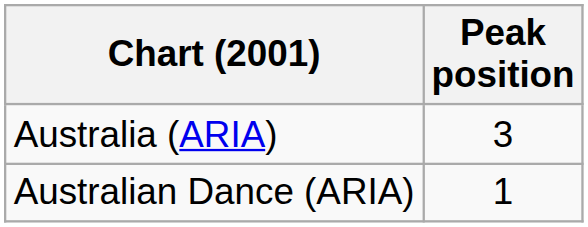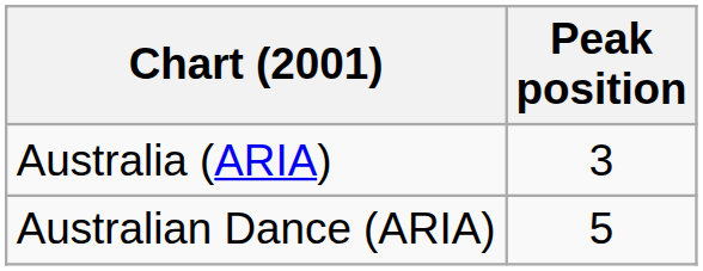Australian Dance (ARIA) | Peak position: 1 -> 5
